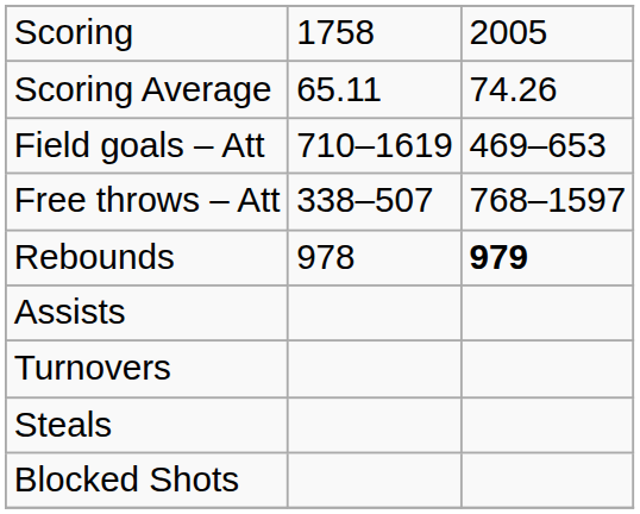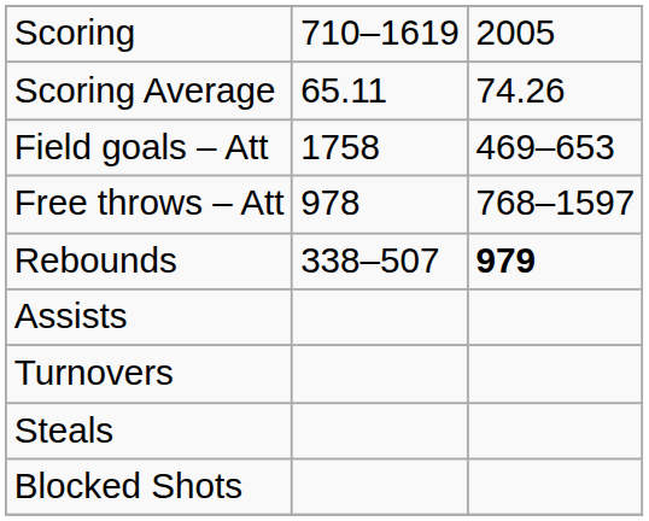Scoring | column 2: 1758 -> 710–1619
Field goals – Att | column 2: 710–1619 -> 1758
Free throws – Att | column 2: 338–507 -> 978
Rebounds | column 2: 978 -> 338–507
